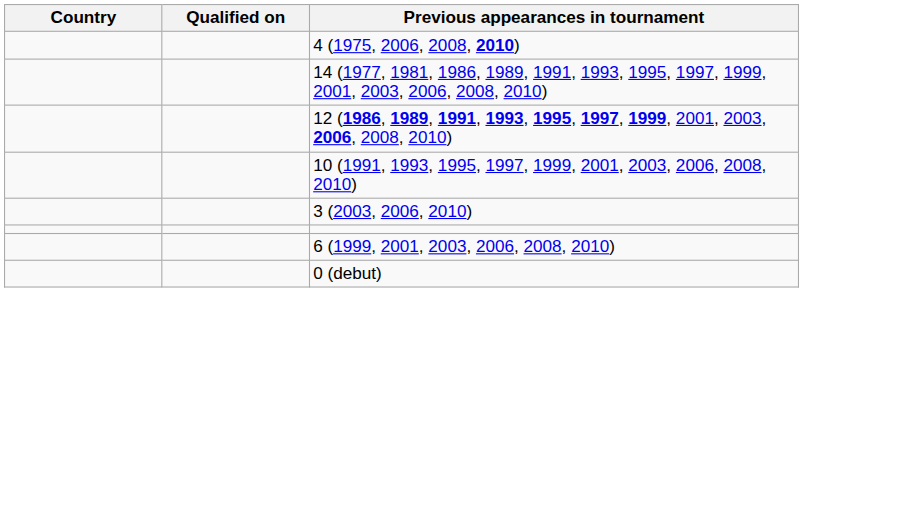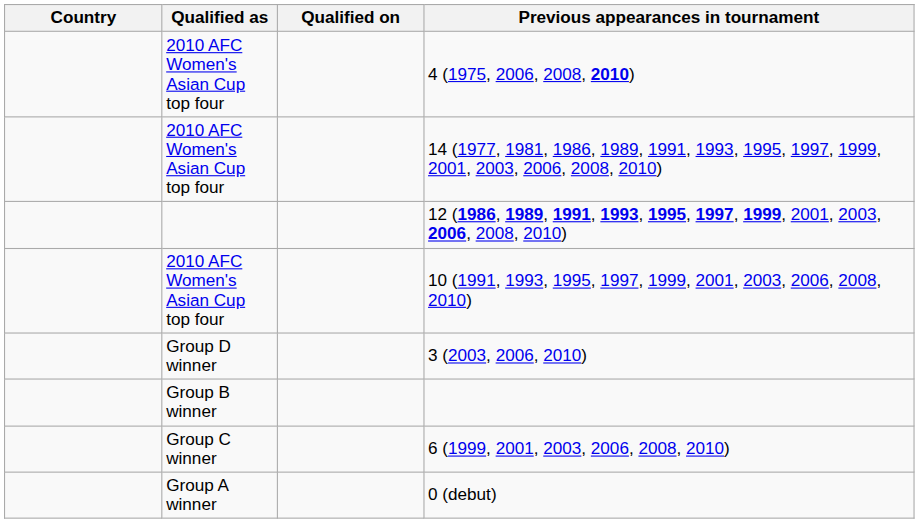+ column: Qualified as | 2010 AFC Women's Asian Cup top four | 2010 AFC Women's Asian Cup top four | 2010 AFC Women's Asian Cup top four | Group D winner | Group B winner | Group C winner | Group A winner
